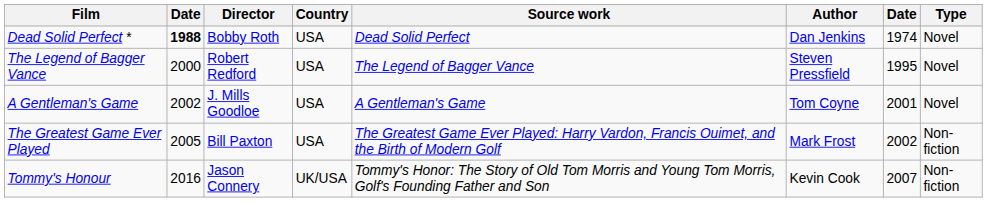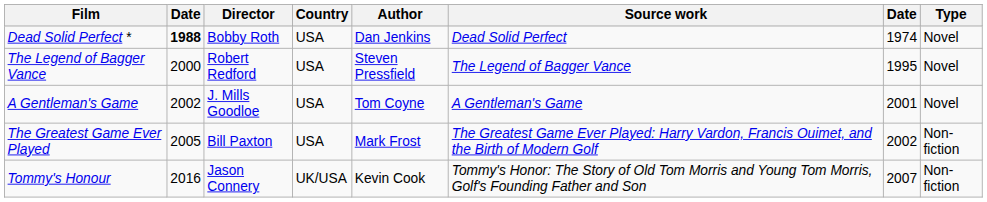columns swapped: Source work <-> Author
